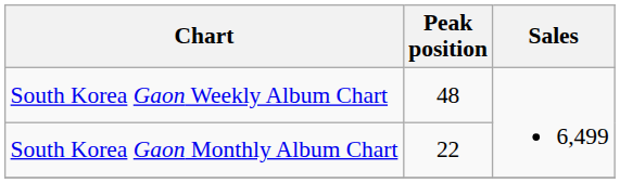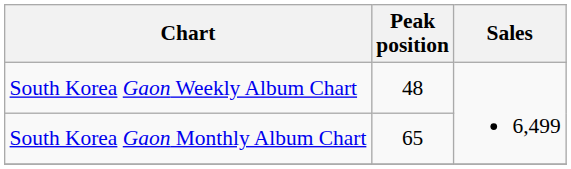South Korea Gaon Monthly Album Chart | Peak position: 22 -> 65
